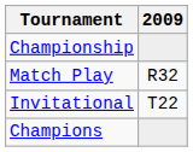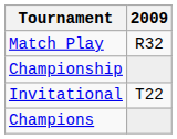rows swapped: Match Play <-> Championship
